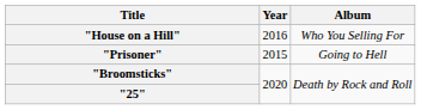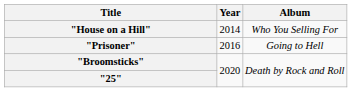"House on a Hill" | Year: 2016 -> 2014
"Prisoner" | Year: 2015 -> 2016
